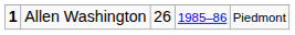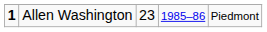Allen Washington | column 3: 26 -> 23
